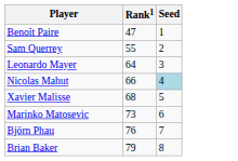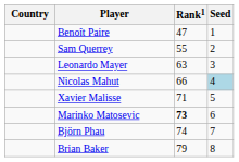+ column: Country
Leonardo Mayer | Rank1: 64 -> 63
Xavier Malisse | Rank1: 68 -> 71
Marinko Matosevic | Rank1: normal -> bold
Björn Phau | Rank1: 76 -> 74
